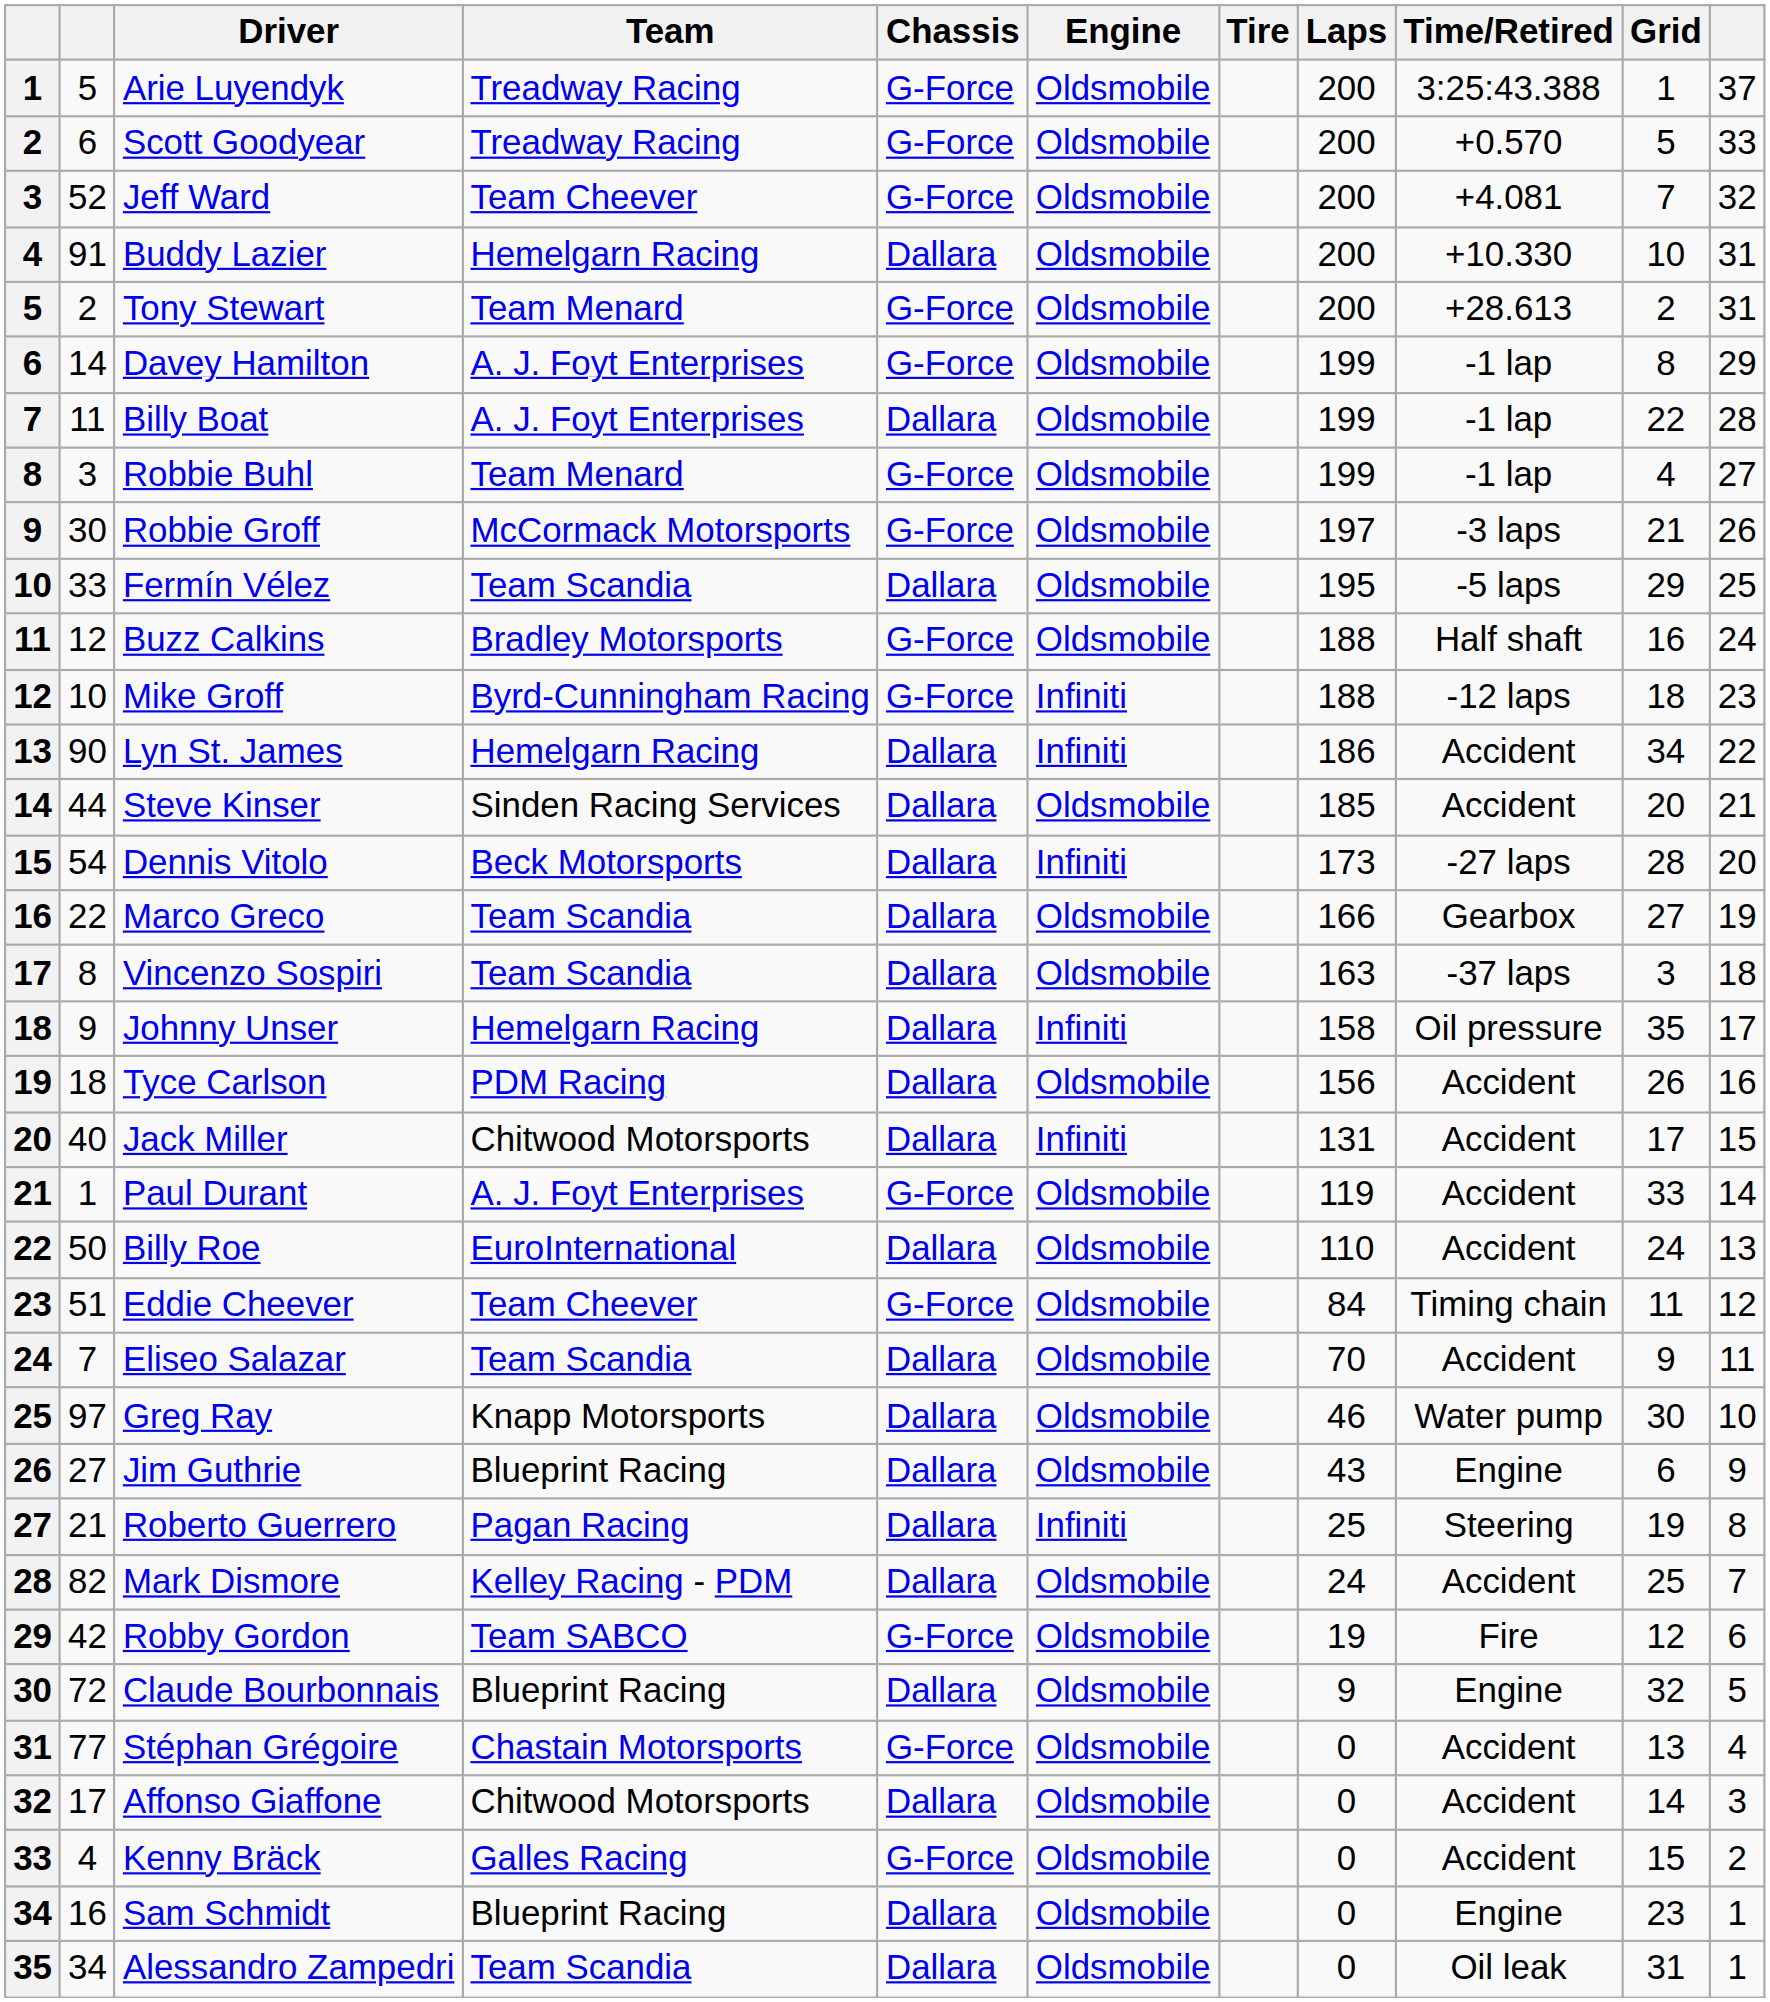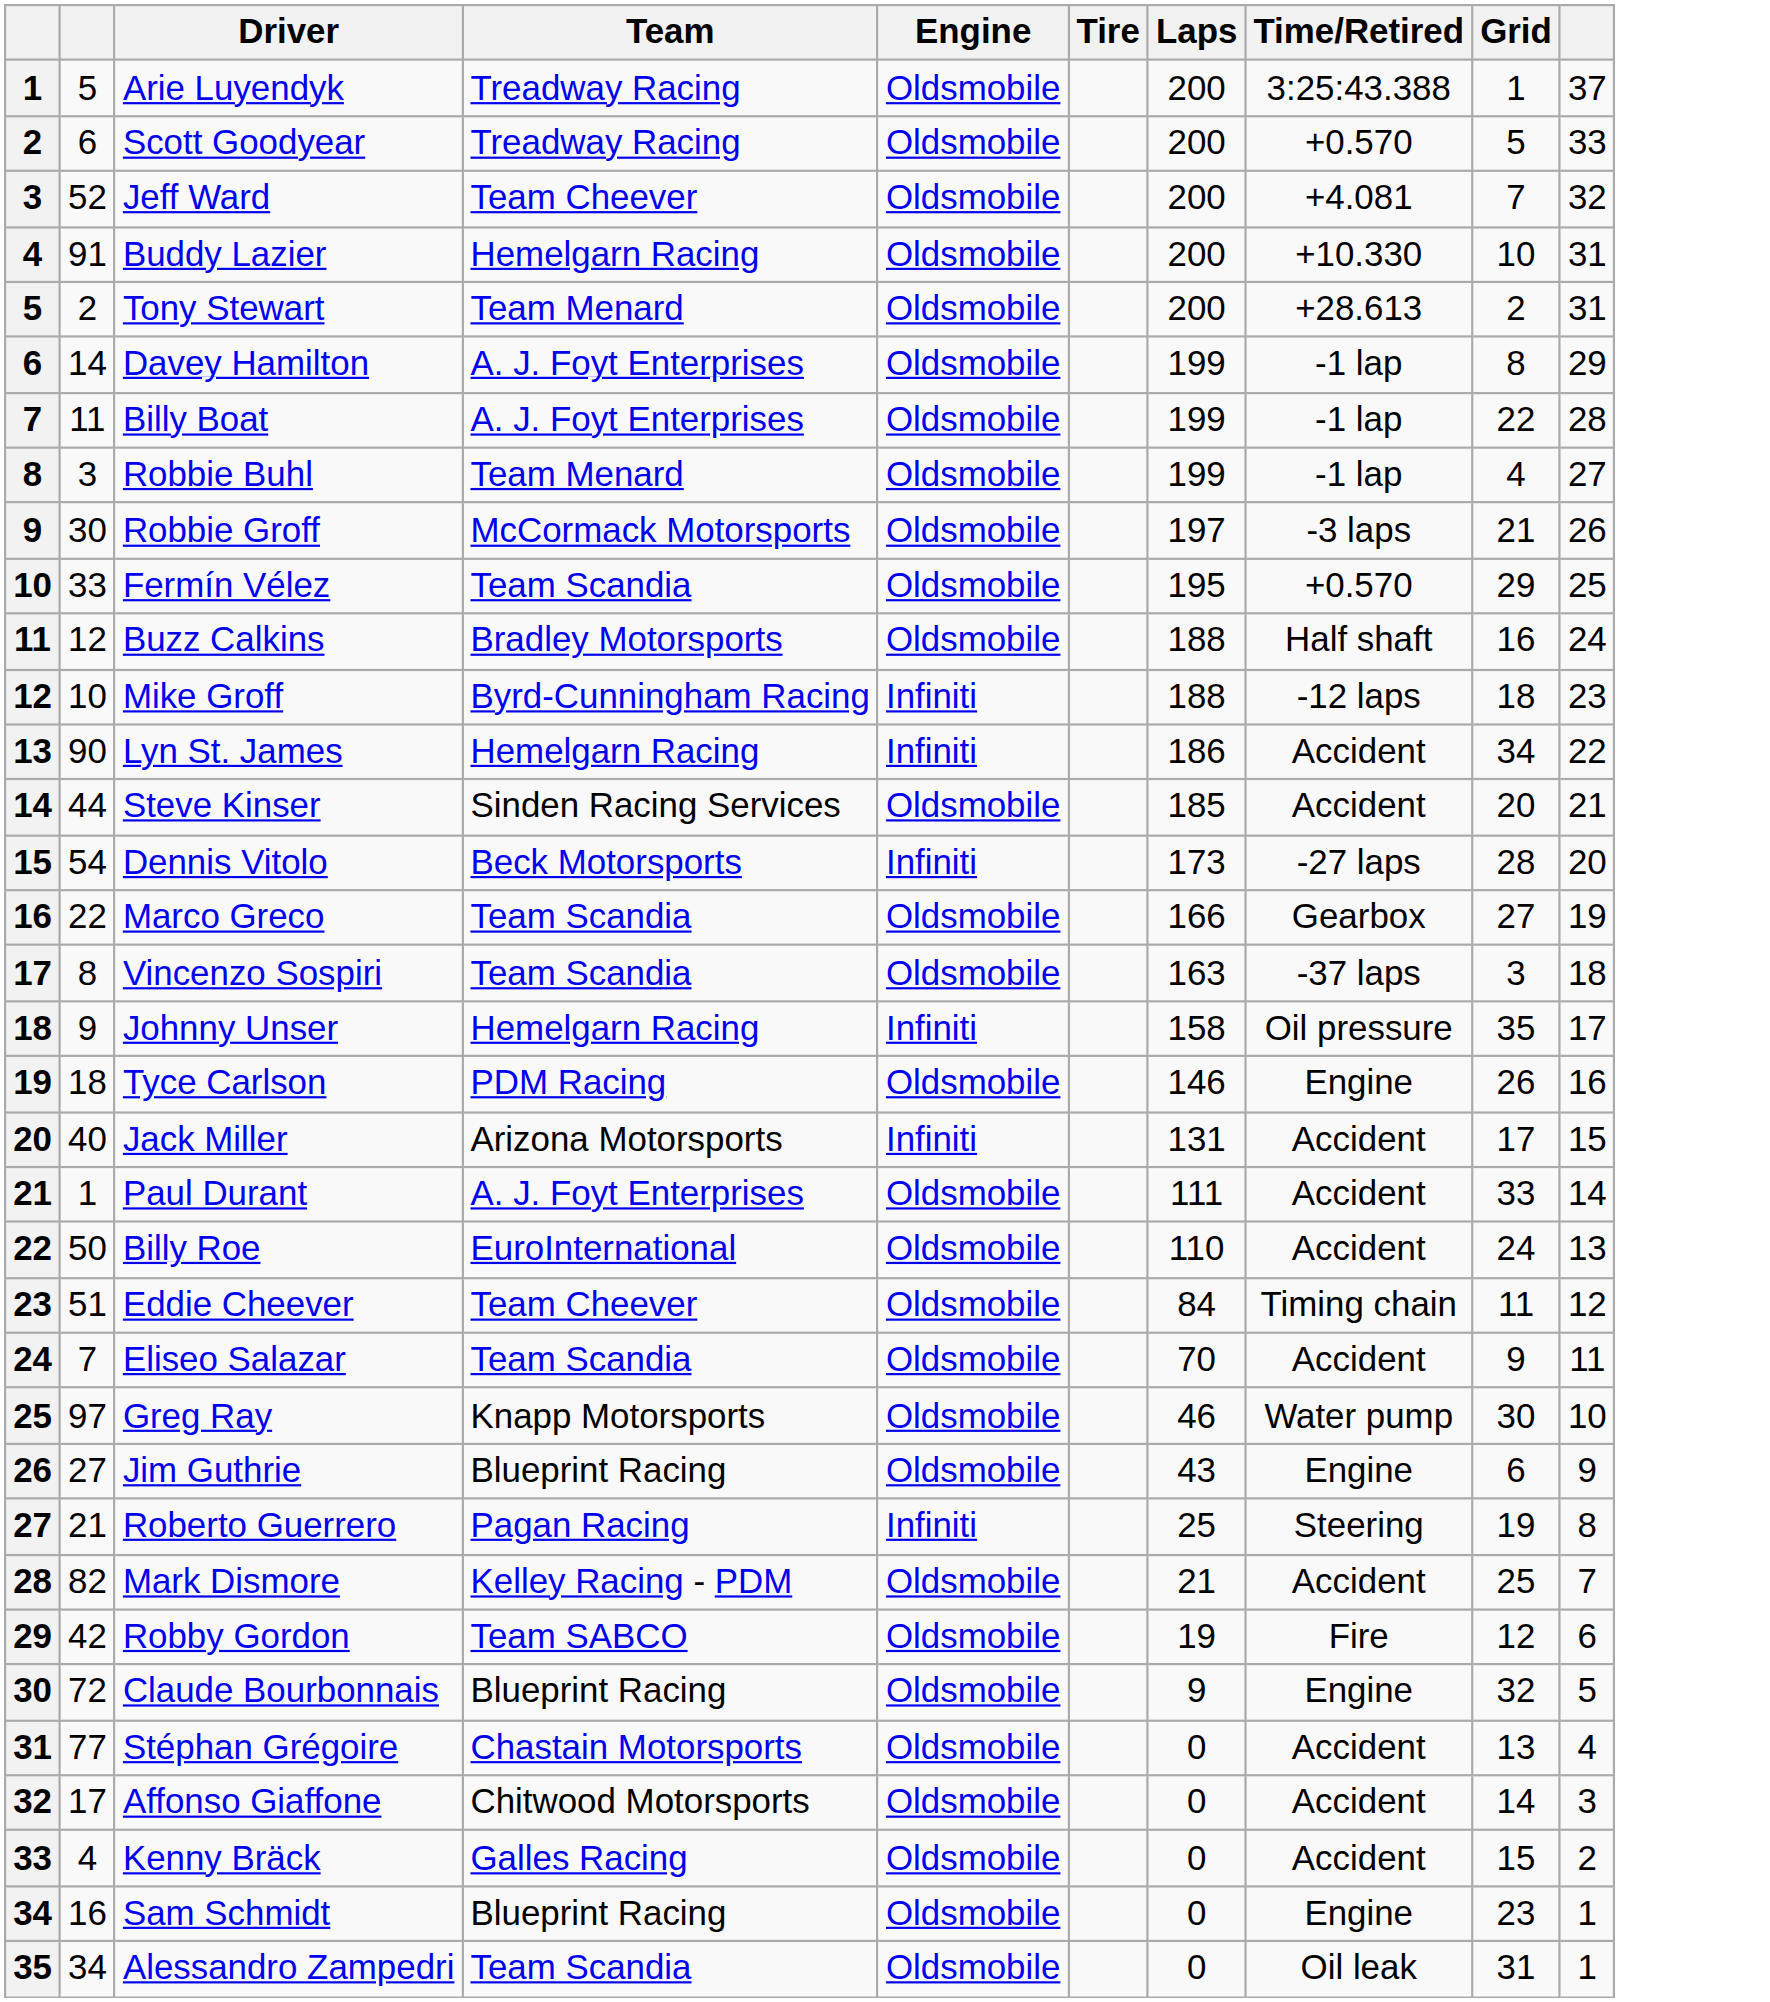- column: Chassis | G-Force | G-Force | G-Force | Dallara | G-Force | G-Force | Dallara | G-Force | G-Force | Dallara | G-Force | G-Force | Dallara | Dallara | Dallara | Dallara | Dallara | Dallara | Dallara | Dallara | G-Force | Dallara | G-Force | Dallara | Dallara | Dallara | Dallara | Dallara | G-Force | Dallara | G-Force | Dallara | G-Force | Dallara | Dallara
Fermín Vélez | Time/Retired: -5 laps -> +0.570
Tyce Carlson | Laps: 156 -> 146
Tyce Carlson | Time/Retired: Accident -> Engine
Jack Miller | Team: Chitwood Motorsports -> Arizona Motorsports
Paul Durant | Laps: 119 -> 111
Mark Dismore | Laps: 24 -> 21
